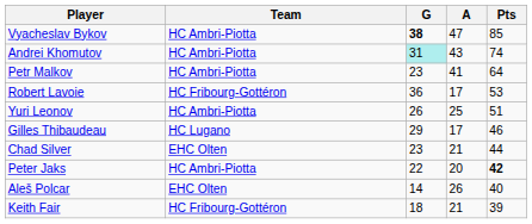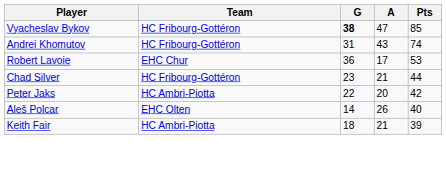Vyacheslav Bykov | Team: HC Ambri-Piotta -> HC Fribourg-Gottéron
Andrei Khomutov | Team: HC Ambri-Piotta -> HC Fribourg-Gottéron
Andrei Khomutov | G: paleturquoise background -> no background
- row: Petr Malkov | HC Ambri-Piotta | 23 | 41 | 64
Robert Lavoie | Team: HC Fribourg-Gottéron -> EHC Chur
- row: Yuri Leonov | HC Ambri-Piotta | 26 | 25 | 51
- row: Gilles Thibaudeau | HC Lugano | 29 | 17 | 46
Chad Silver | Team: EHC Olten -> HC Fribourg-Gottéron
Peter Jaks | Pts: bold -> normal
Keith Fair | Team: HC Fribourg-Gottéron -> HC Ambri-Piotta
